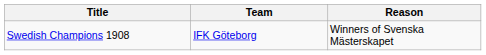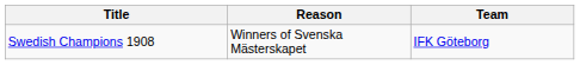columns swapped: Team <-> Reason
